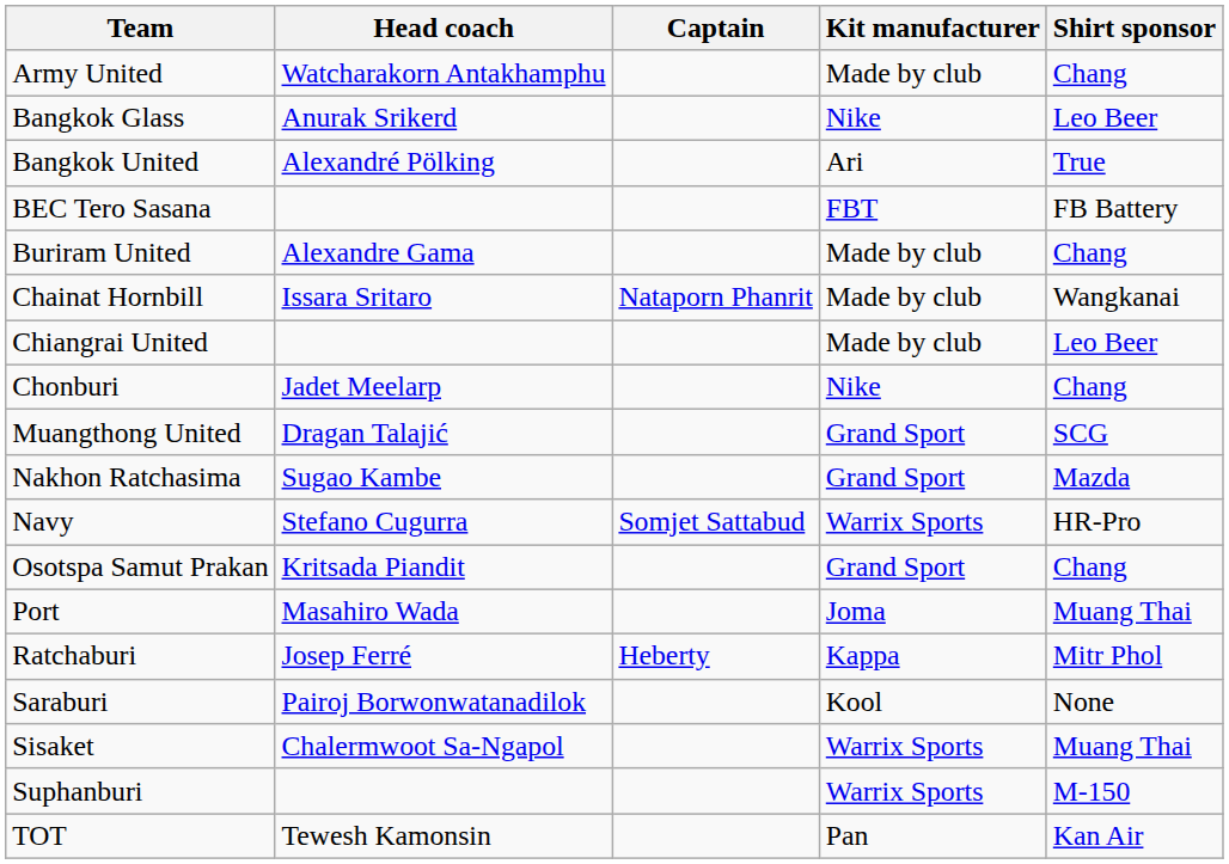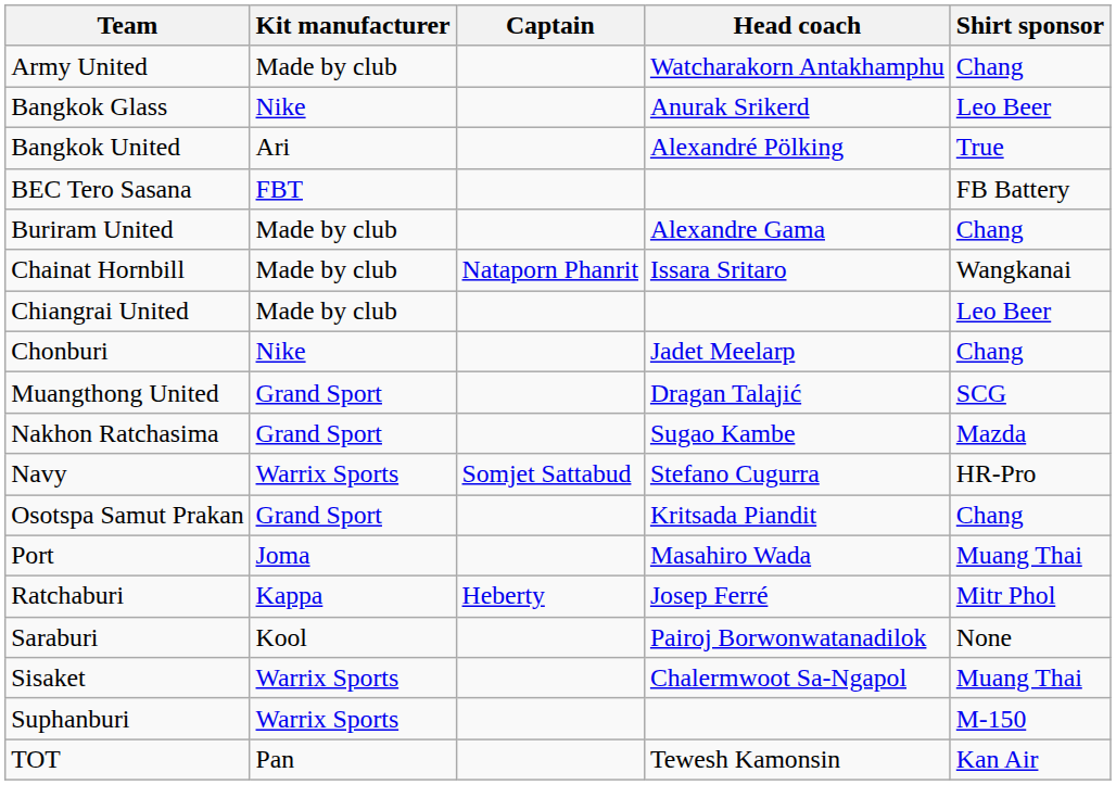columns swapped: Head coach <-> Kit manufacturer
